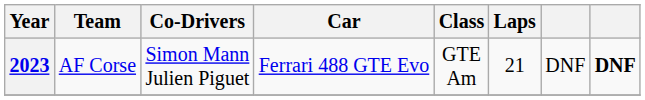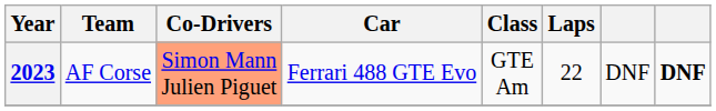2023 | Co-Drivers: no background -> lightsalmon background
2023 | Laps: 21 -> 22
